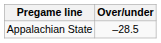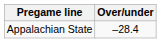Appalachian State | Over/under: –28.5 -> –28.4
